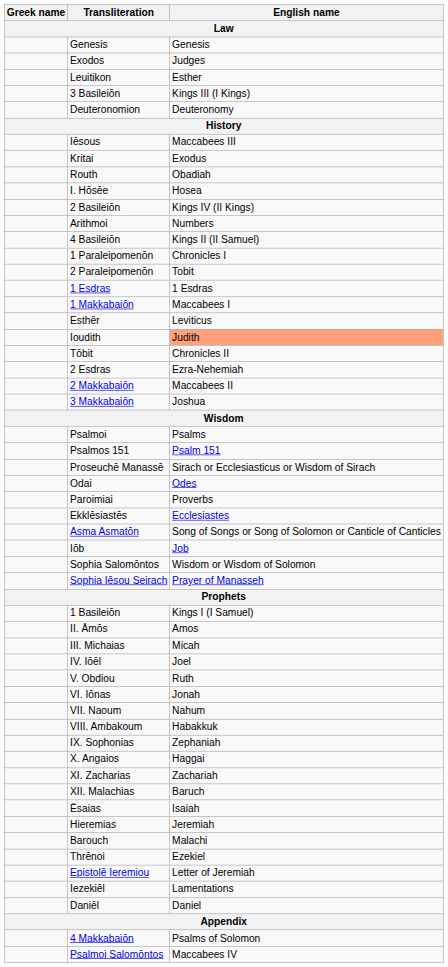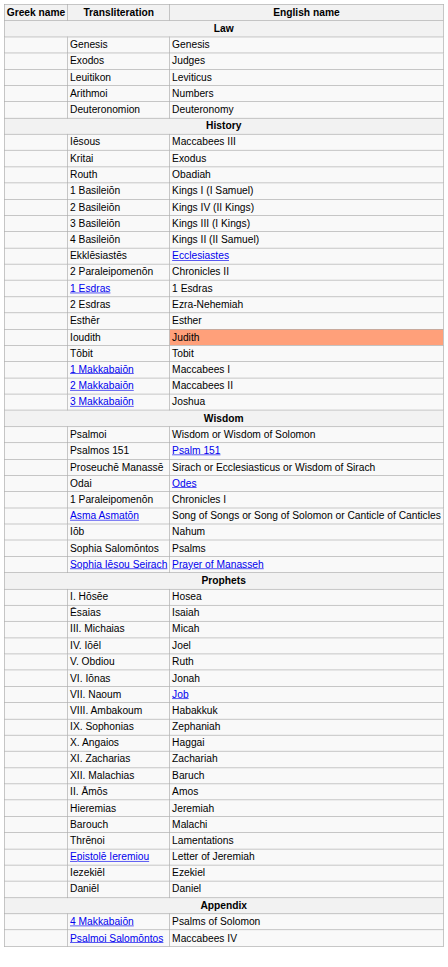Leuitikon | English name: Esther -> Leviticus
rows swapped: Arithmoi <-> 3 Basileiōn
rows swapped: 1 Basileiōn <-> I. Hōsēe
rows swapped: 1 Paraleipomenōn <-> Ekklēsiastēs
2 Paraleipomenōn | English name: Tobit -> Chronicles II
rows swapped: 2 Esdras <-> 1 Makkabaiōn
Esthēr | English name: Leviticus -> Esther
Tōbit | English name: Chronicles II -> Tobit
Psalmoi | English name: Psalms -> Wisdom or Wisdom of Solomon
- row: Paroimiai | Proverbs
Iōb | English name: Job -> Nahum
Sophia Salomōntos | English name: Wisdom or Wisdom of Solomon -> Psalms
rows swapped: II. Āmōs <-> Ēsaias
VII. Naoum | English name: Nahum -> Job
Thrēnoi | English name: Ezekiel -> Lamentations
Iezekiēl | English name: Lamentations -> Ezekiel
